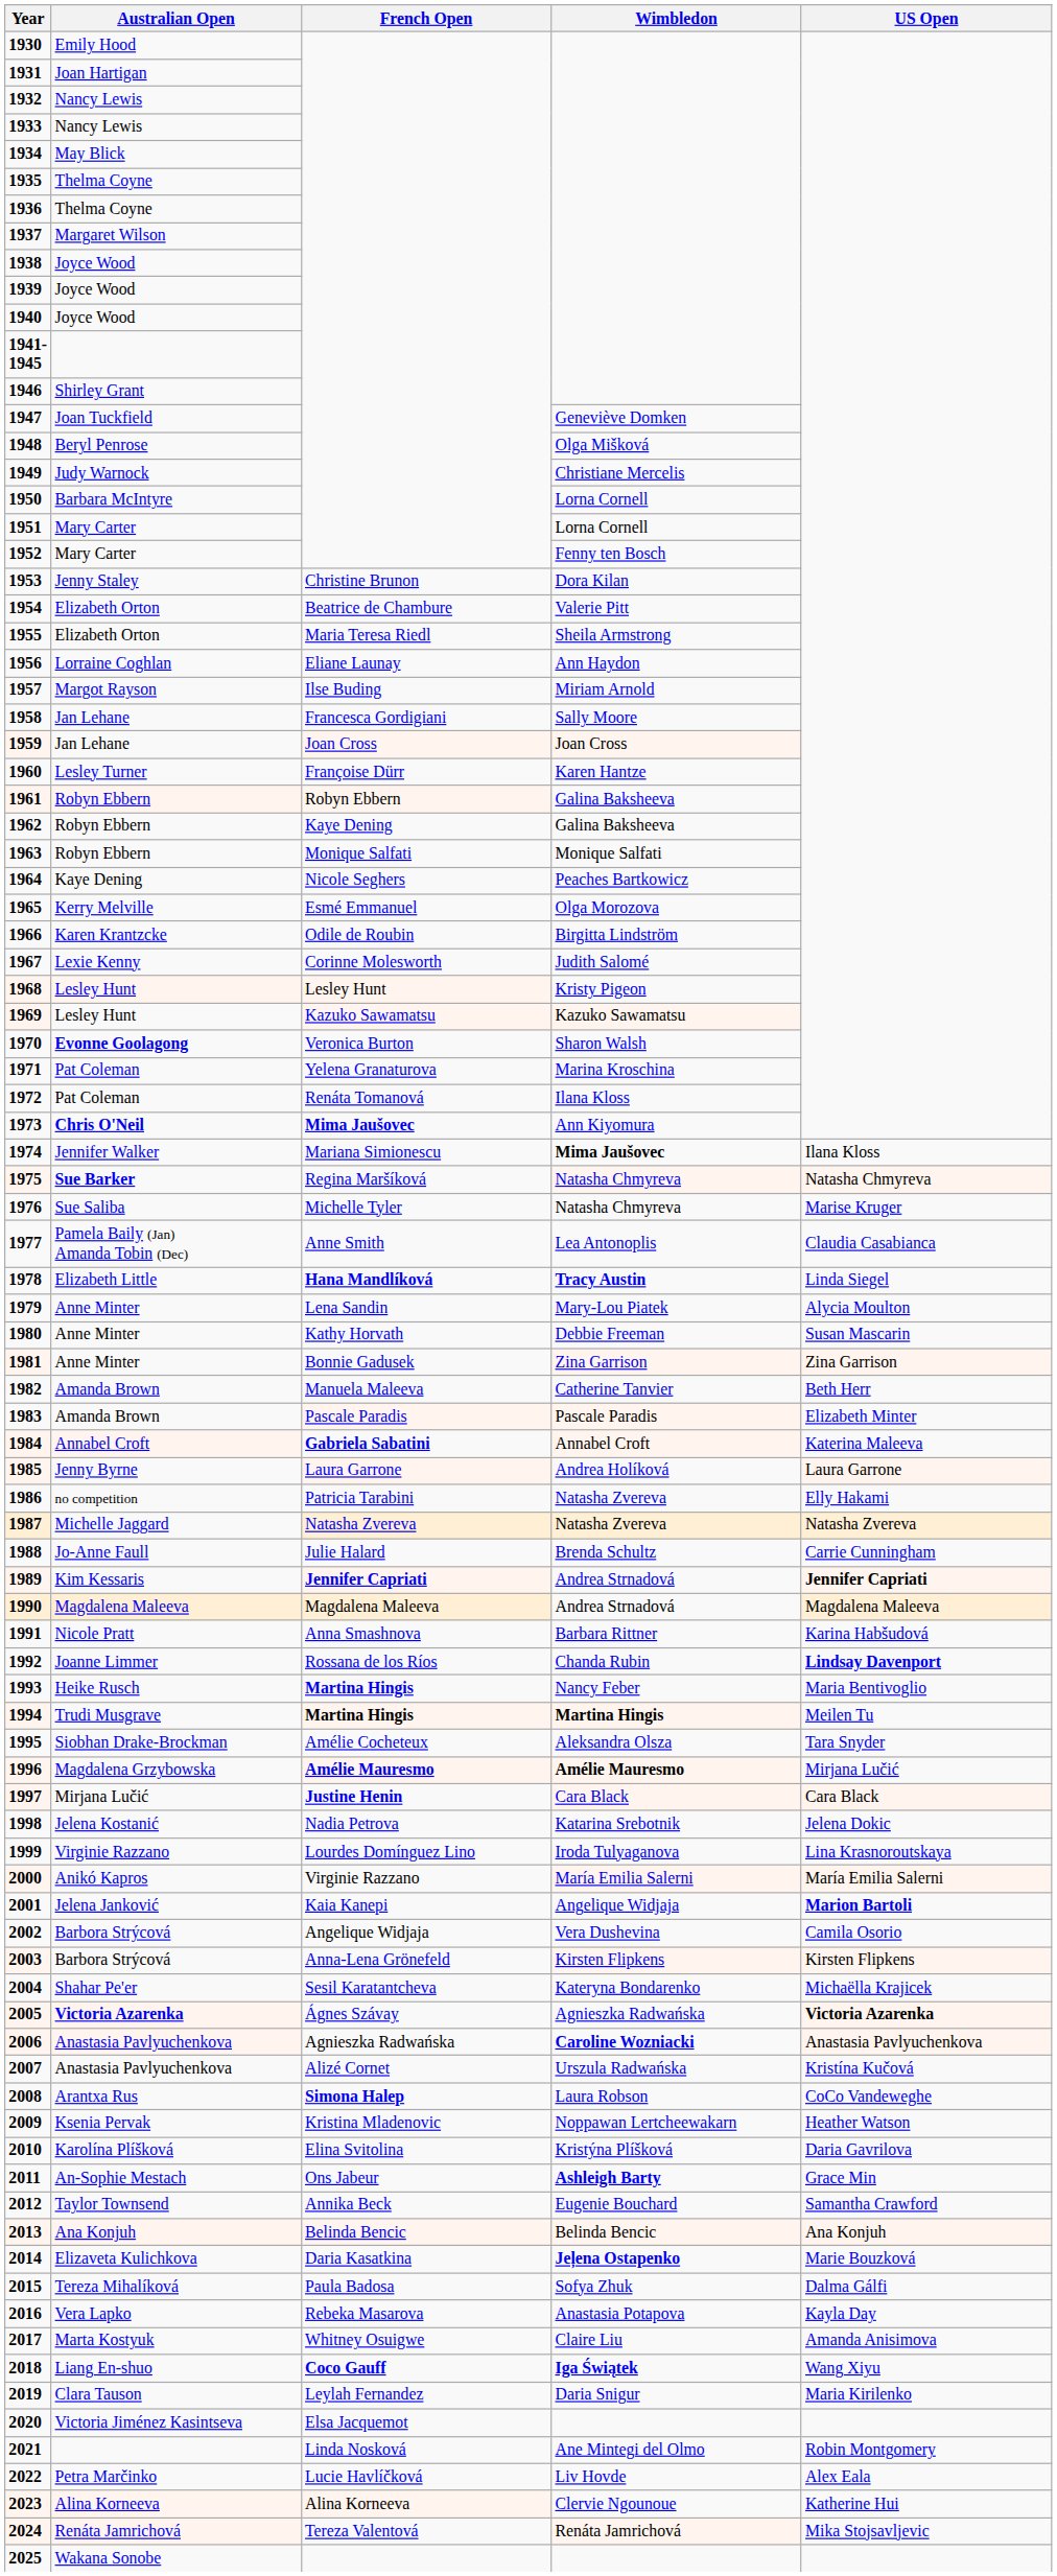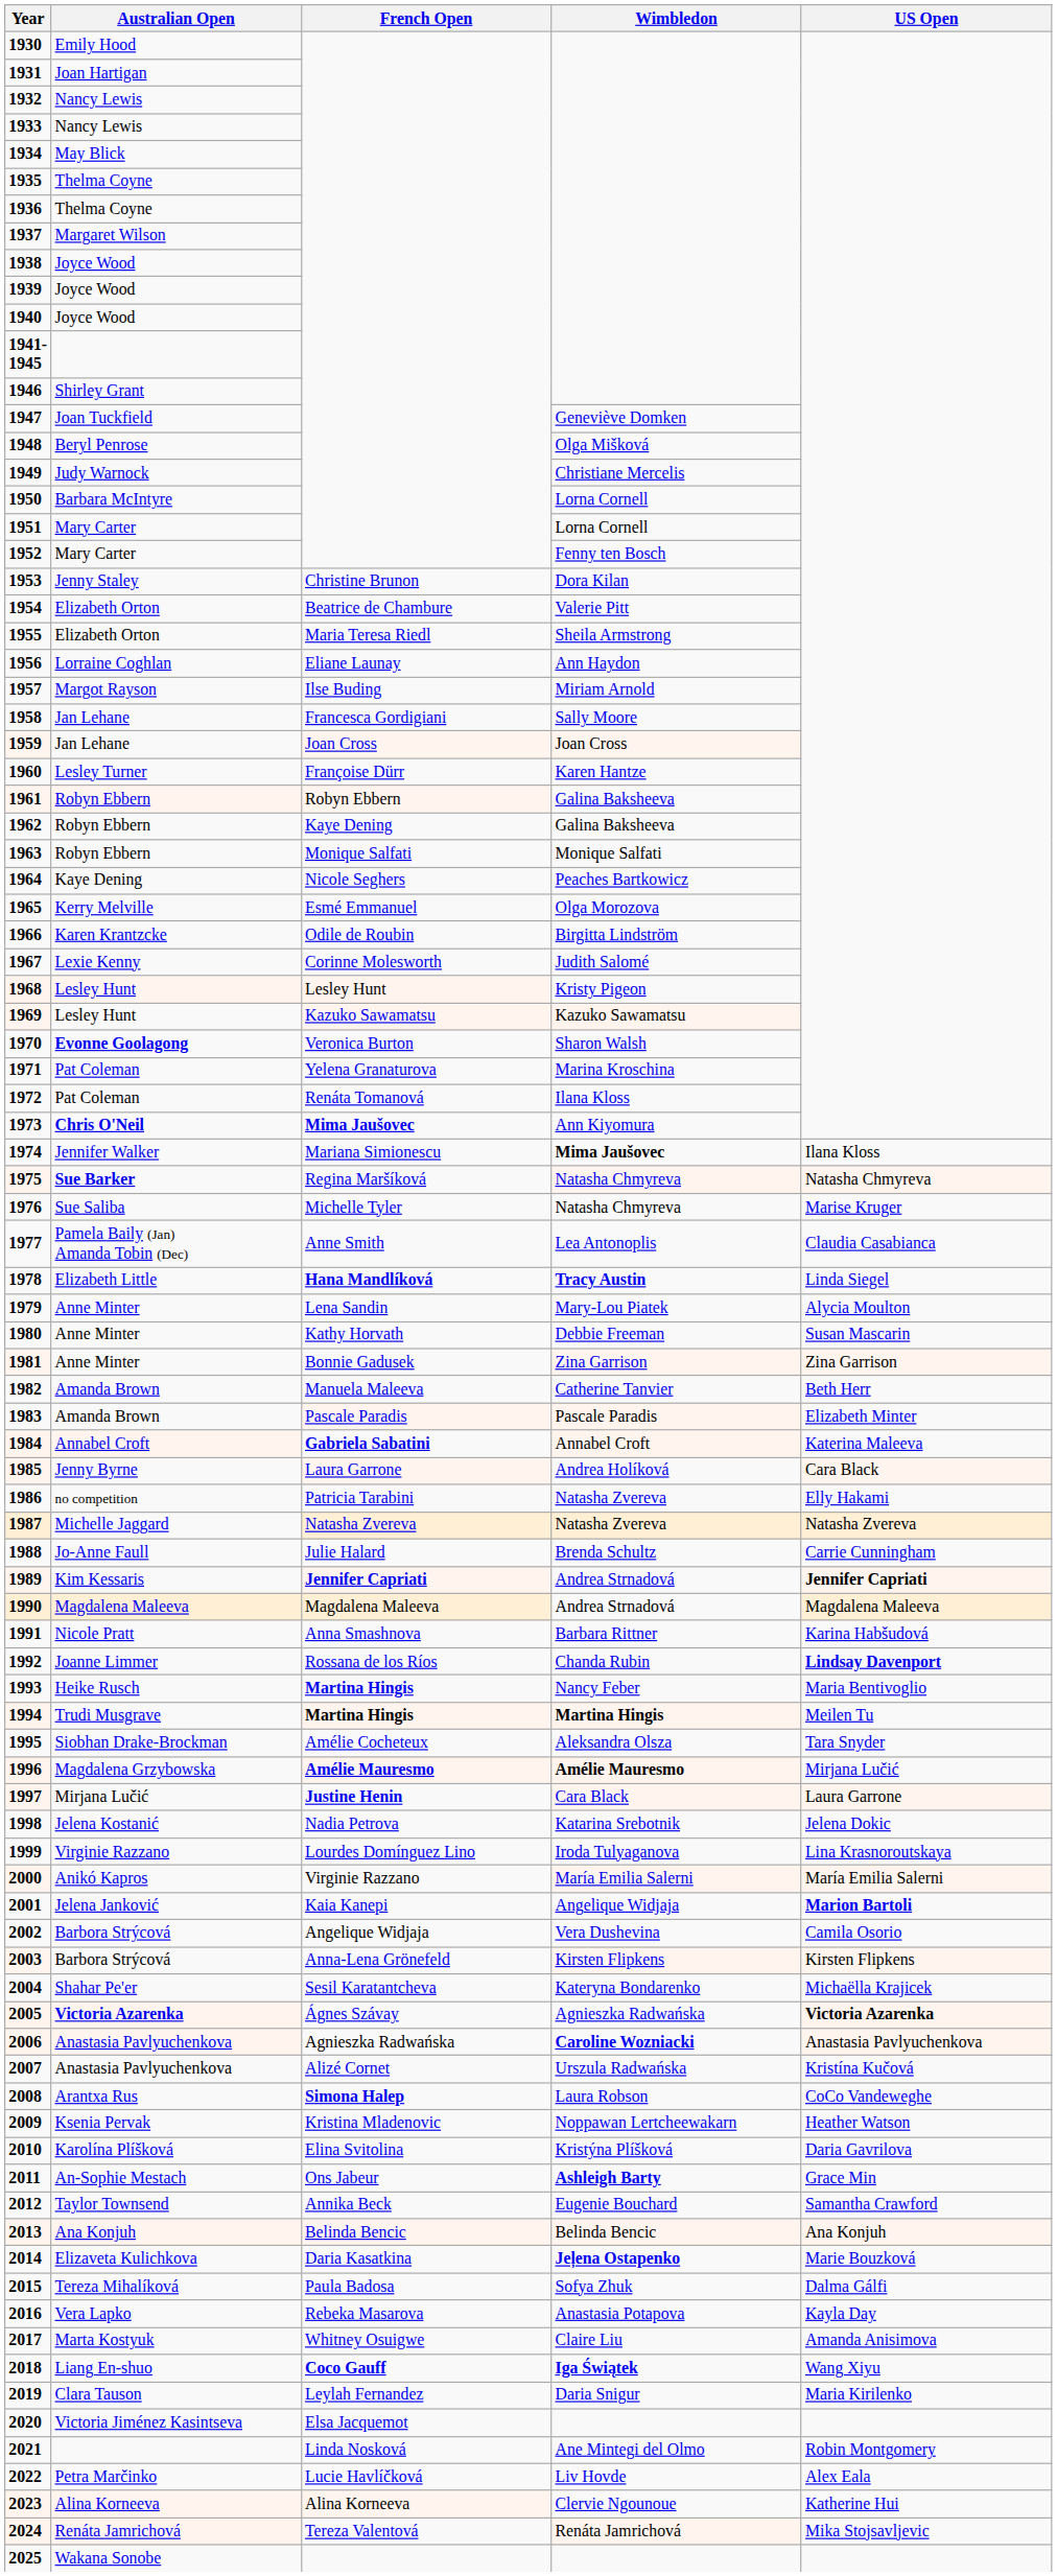1985 | US Open: Laura Garrone -> Cara Black
1997 | US Open: Cara Black -> Laura Garrone
